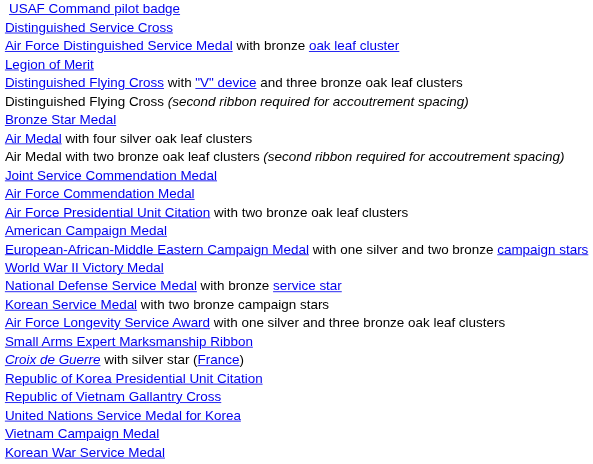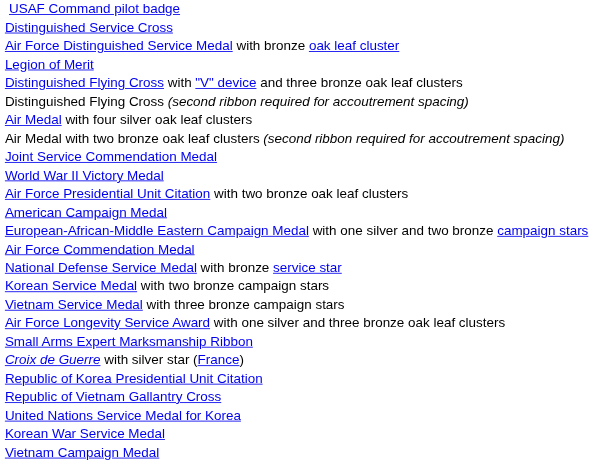- row: Bronze Star Medal
rows swapped: Air Force Commendation Medal <-> World War II Victory Medal
+ row: Vietnam Service Medal with three bronze campaign stars
rows swapped: Vietnam Campaign Medal <-> Korean War Service Medal
